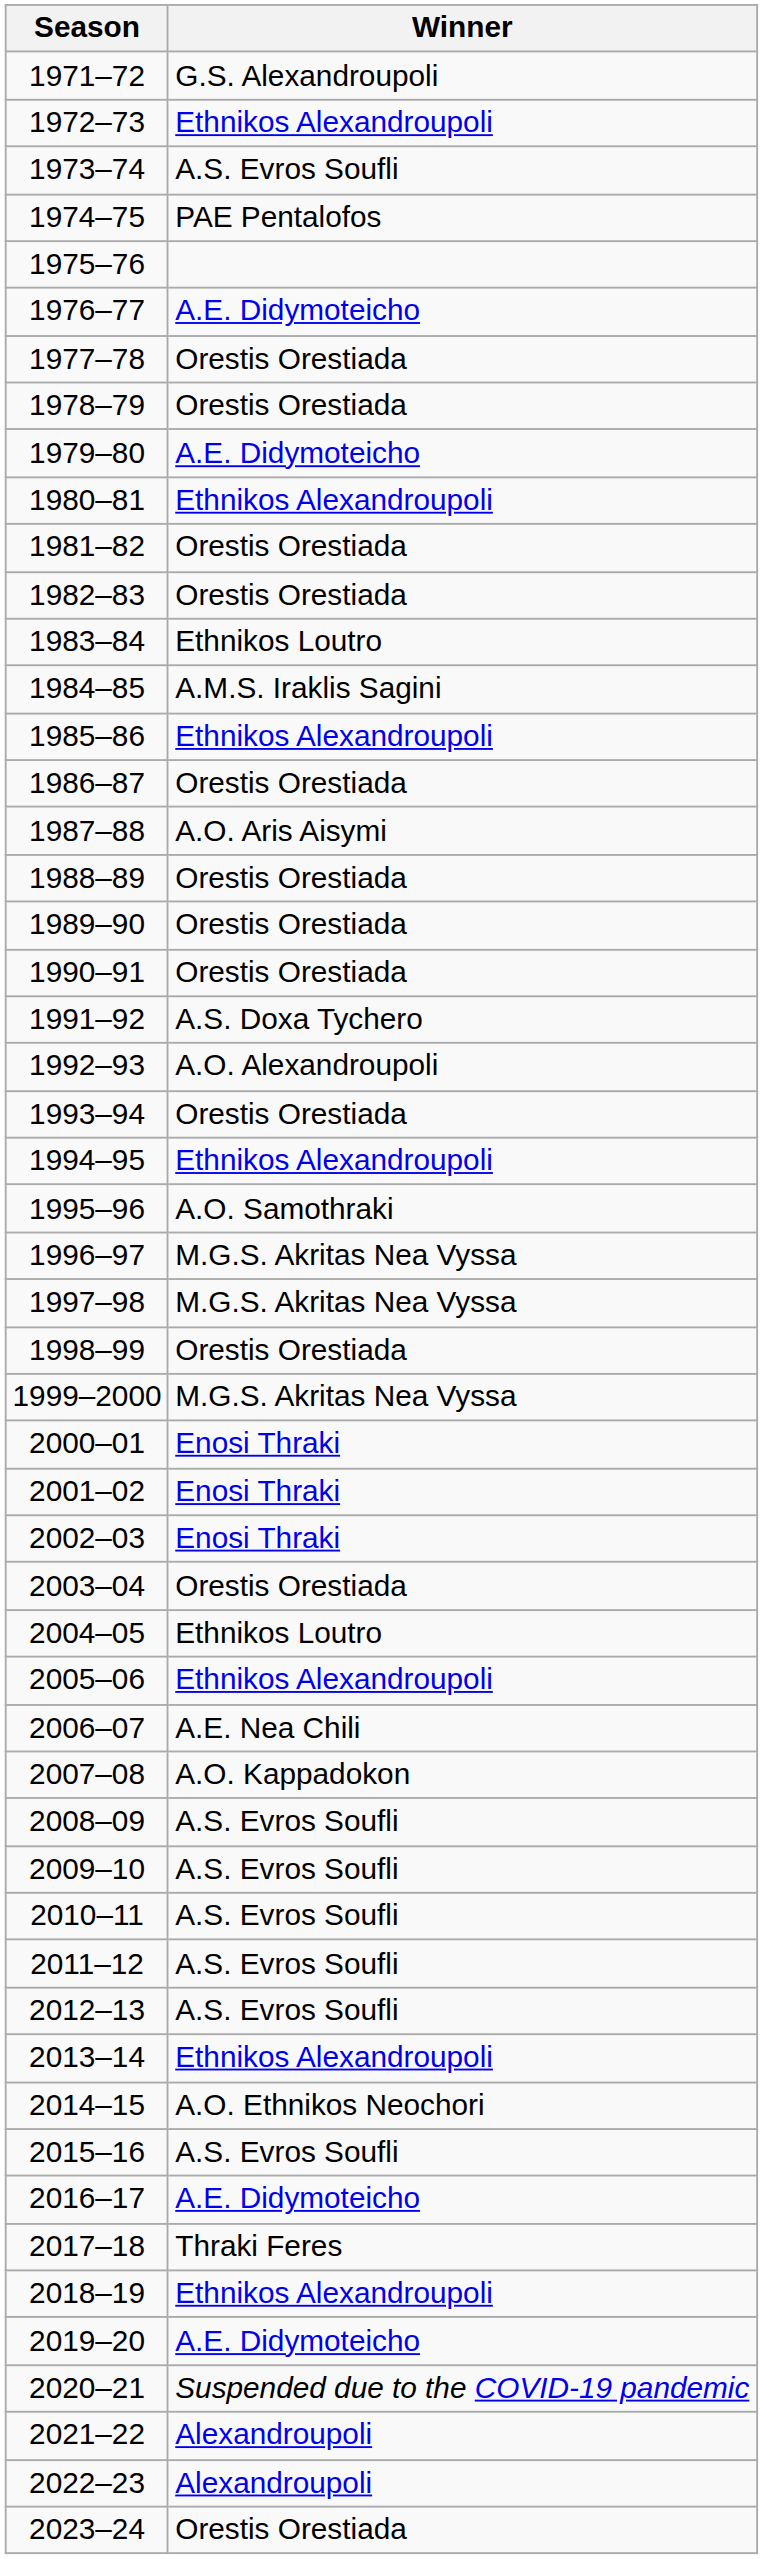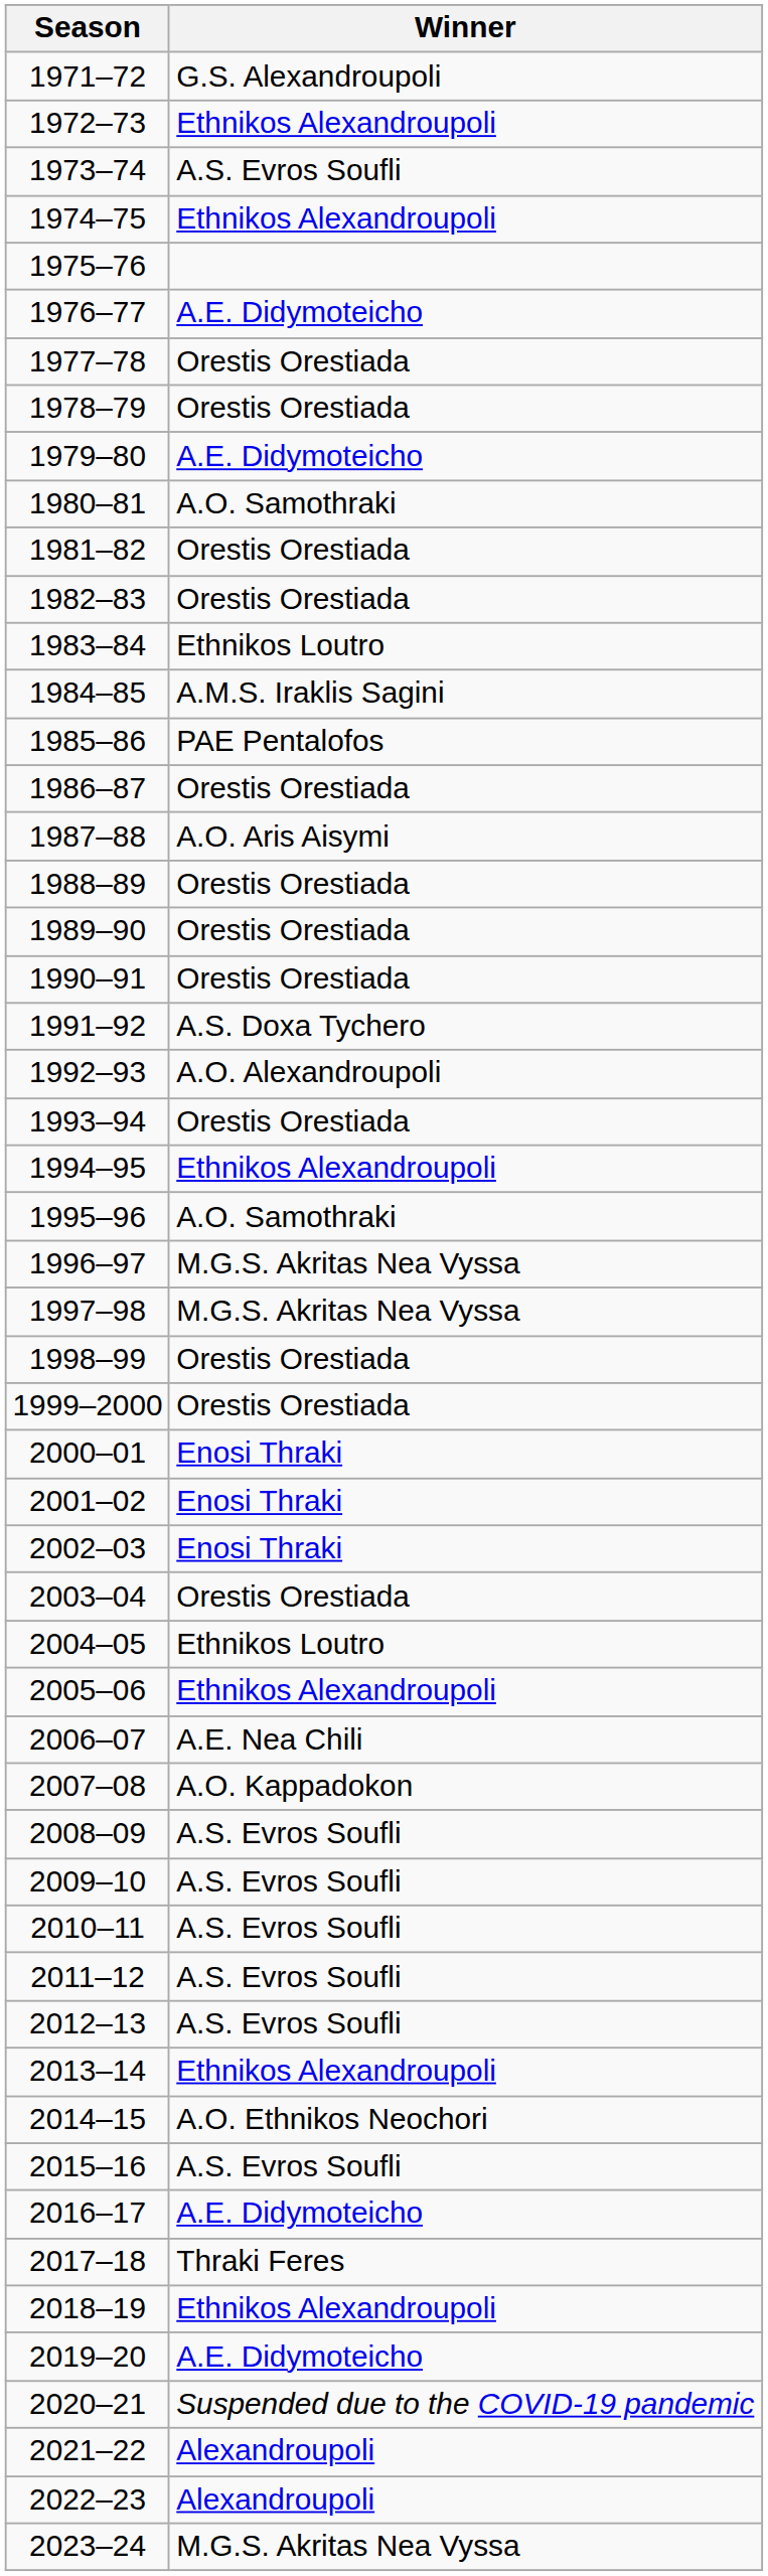1974–75 | Winner: PAE Pentalofos -> Ethnikos Alexandroupoli
1980–81 | Winner: Ethnikos Alexandroupoli -> A.O. Samothraki
1985–86 | Winner: Ethnikos Alexandroupoli -> PAE Pentalofos
1999–2000 | Winner: M.G.S. Akritas Nea Vyssa -> Orestis Orestiada
2023–24 | Winner: Orestis Orestiada -> M.G.S. Akritas Nea Vyssa
